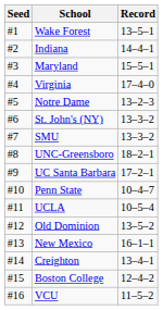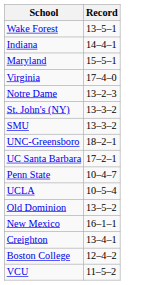- column: Seed | #1 | #2 | #3 | #4 | #5 | #6 | #7 | #8 | #9 | #10 | #11 | #12 | #13 | #14 | #15 | #16
